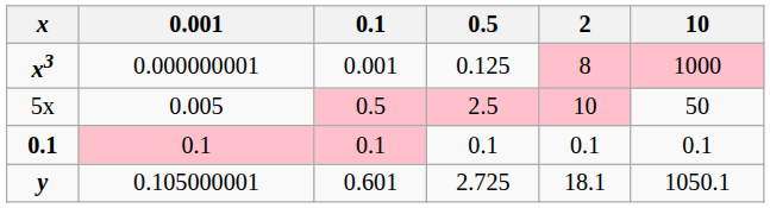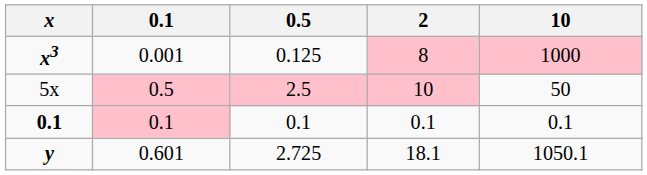- column: 0.001 | 0.000000001 | 0.005 | 0.1 | 0.105000001
